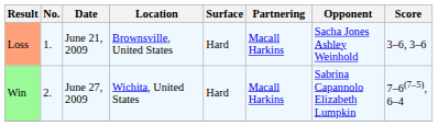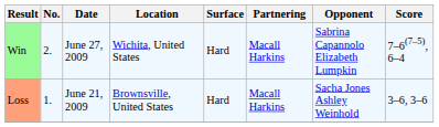rows swapped: Loss <-> Win
